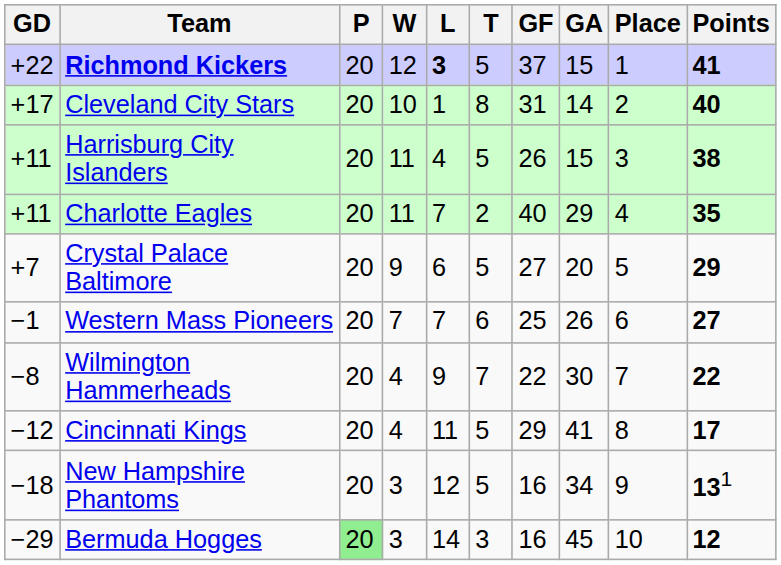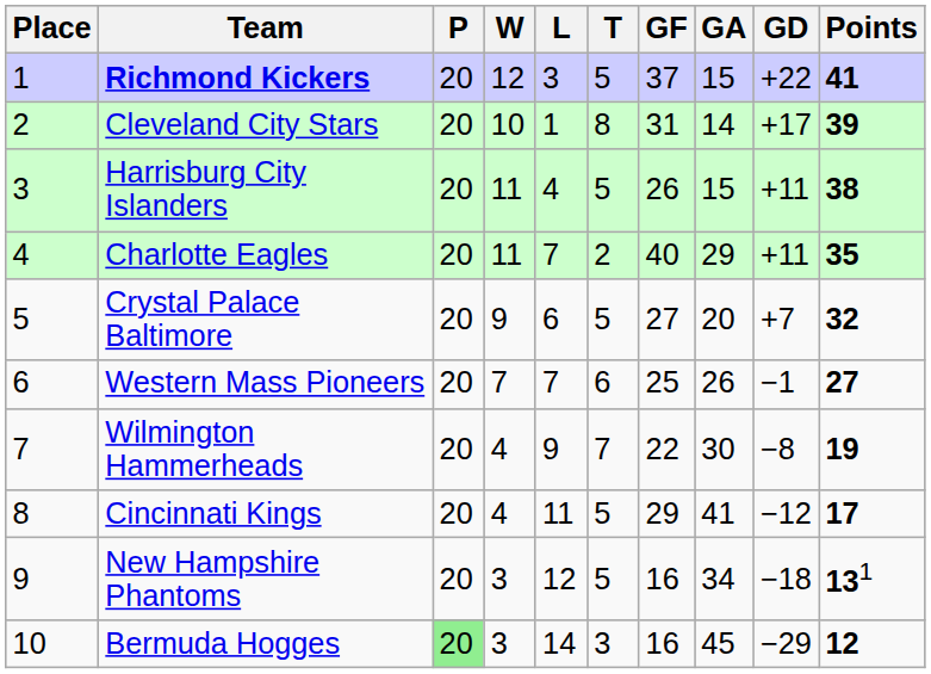columns swapped: Place <-> GD
Richmond Kickers | L: bold -> normal
Cleveland City Stars | Points: 40 -> 39
Crystal Palace Baltimore | Points: 29 -> 32
Wilmington Hammerheads | Points: 22 -> 19
